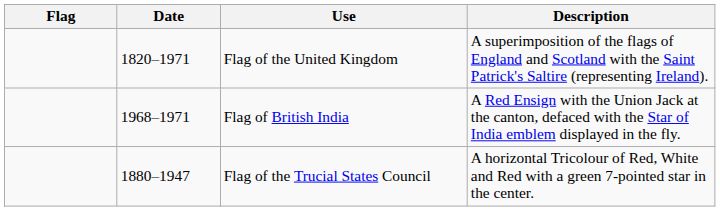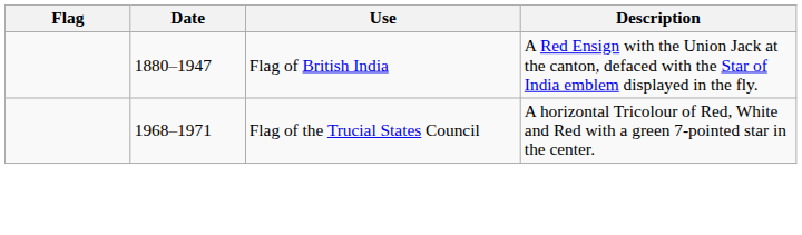- row: 1820–1971 | Flag of the United Kingdom | A superimposition of the flags of England and Scotland with the Saint Patrick's Saltire (representing Ireland).
Flag of British India | Date: 1968–1971 -> 1880–1947
Flag of the Trucial States Council | Date: 1880–1947 -> 1968–1971
